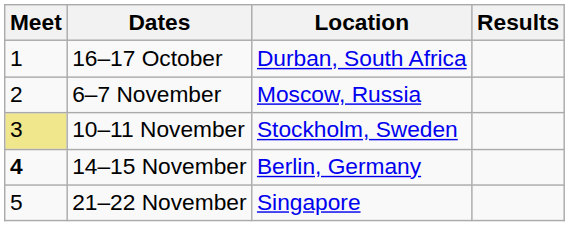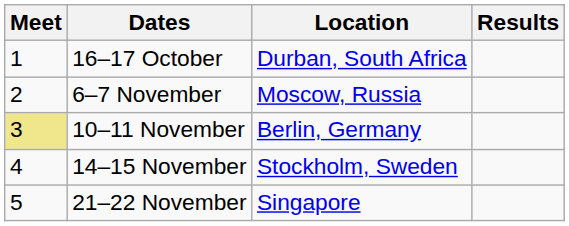10–11 November | Location: Stockholm, Sweden -> Berlin, Germany
14–15 November | Meet: bold -> normal
14–15 November | Location: Berlin, Germany -> Stockholm, Sweden
